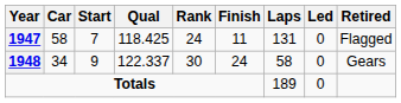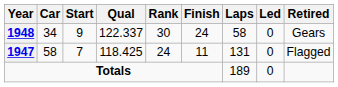rows swapped: 1947 <-> 1948
